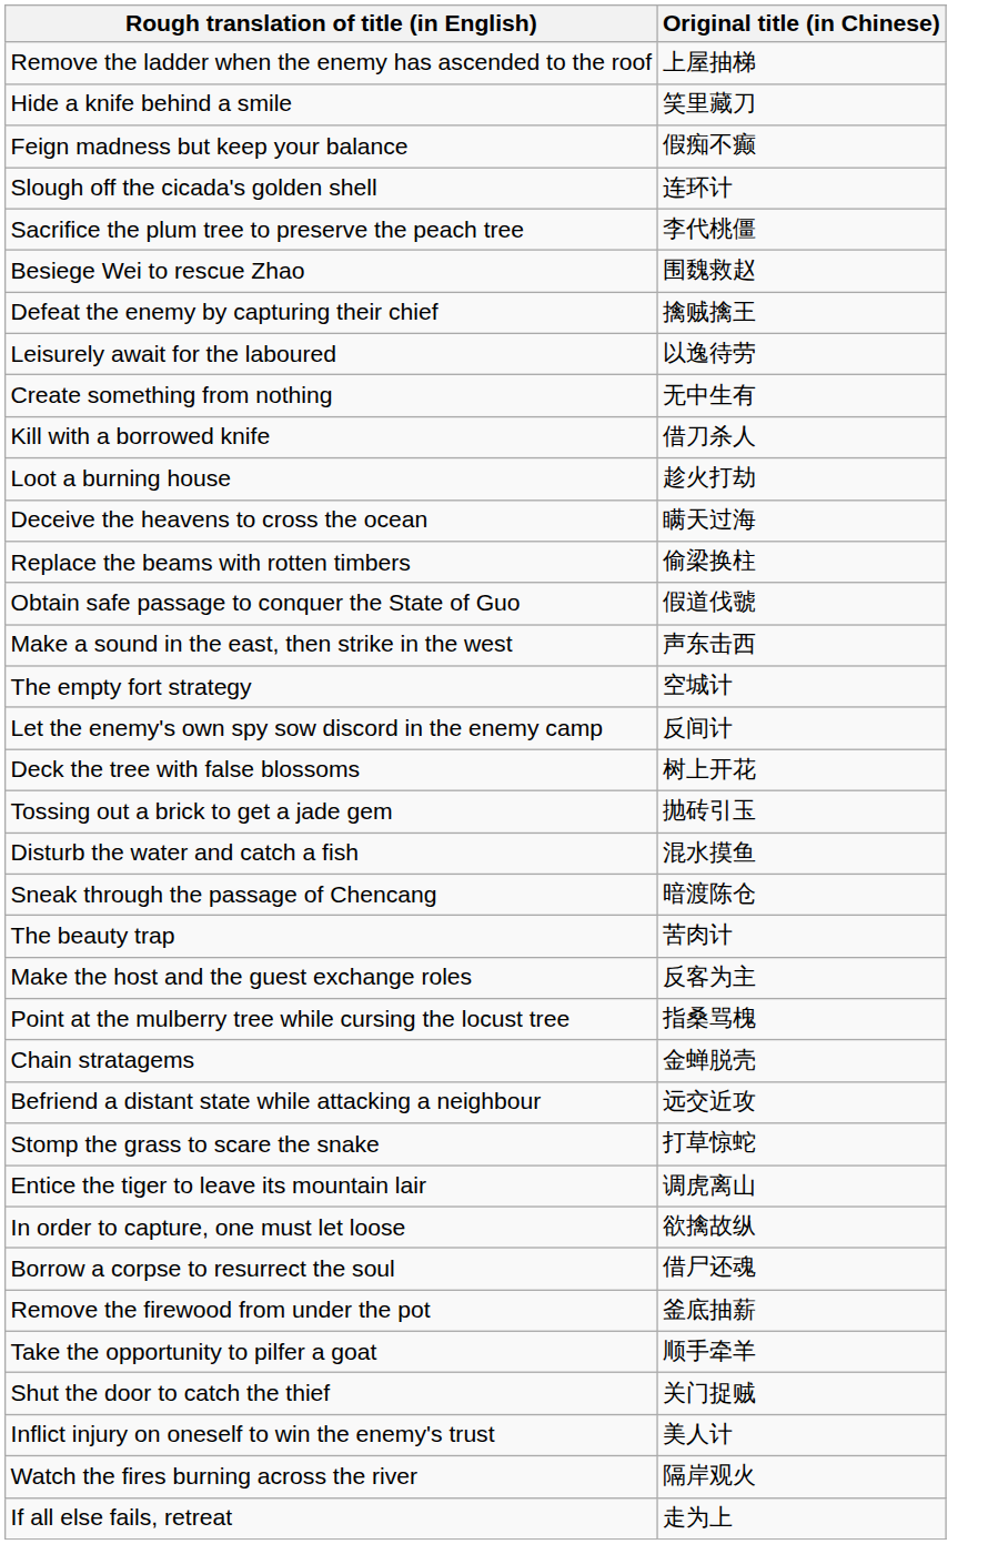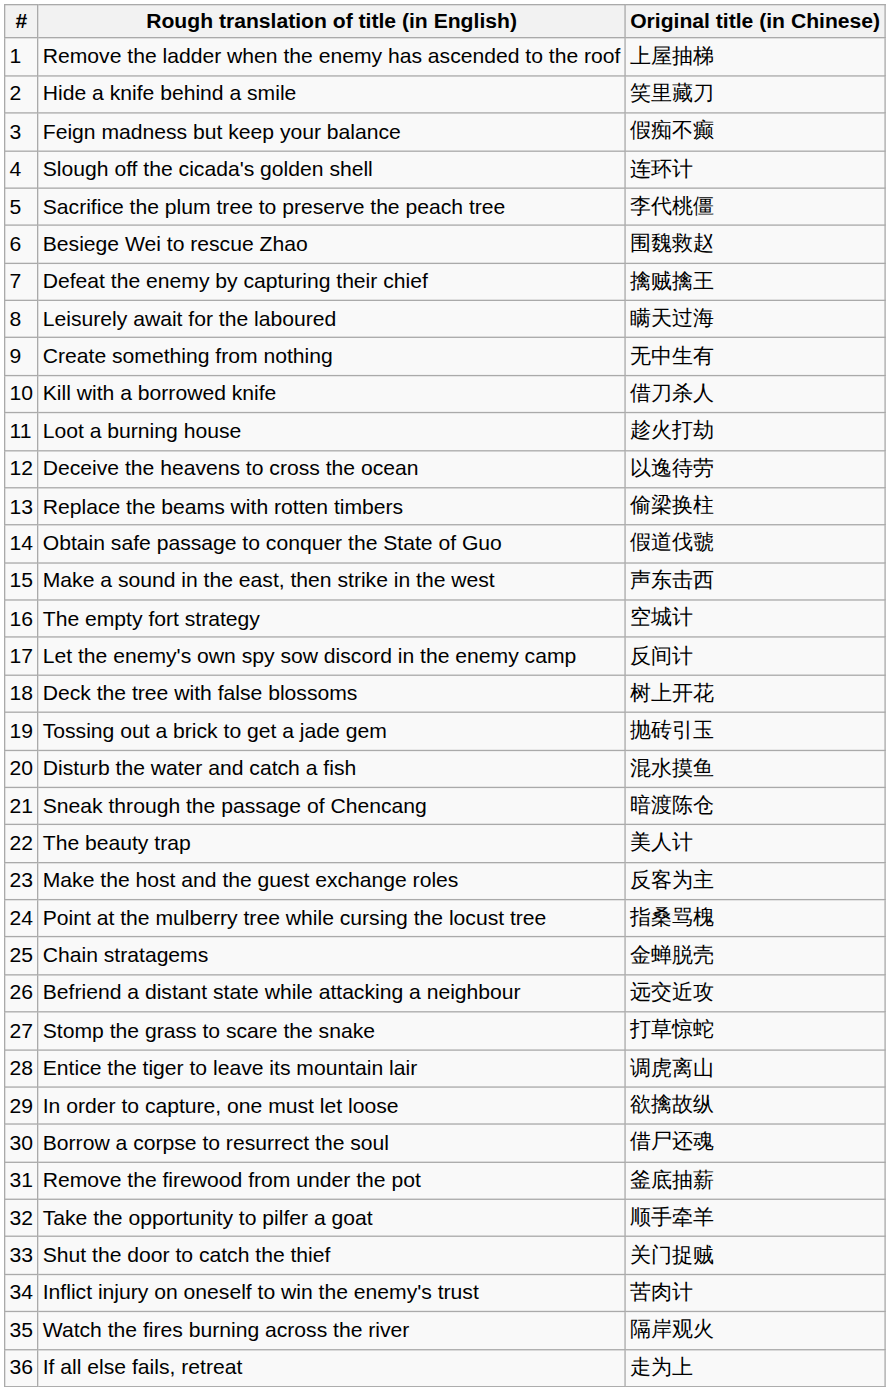+ column: # | 1 | 2 | 3 | 4 | 5 | 6 | 7 | 8 | 9 | 10 | 11 | 12 | 13 | 14 | 15 | 16 | 17 | 18 | 19 | 20 | 21 | 22 | 23 | 24 | 25 | 26 | 27 | 28 | 29 | 30 | 31 | 32 | 33 | 34 | 35 | 36
Leisurely await for the laboured | Original title (in Chinese): 以逸待劳 -> 瞒天过海
Deceive the heavens to cross the ocean | Original title (in Chinese): 瞒天过海 -> 以逸待劳
The beauty trap | Original title (in Chinese): 苦肉计 -> 美人计
Inflict injury on oneself to win the enemy's trust | Original title (in Chinese): 美人计 -> 苦肉计
